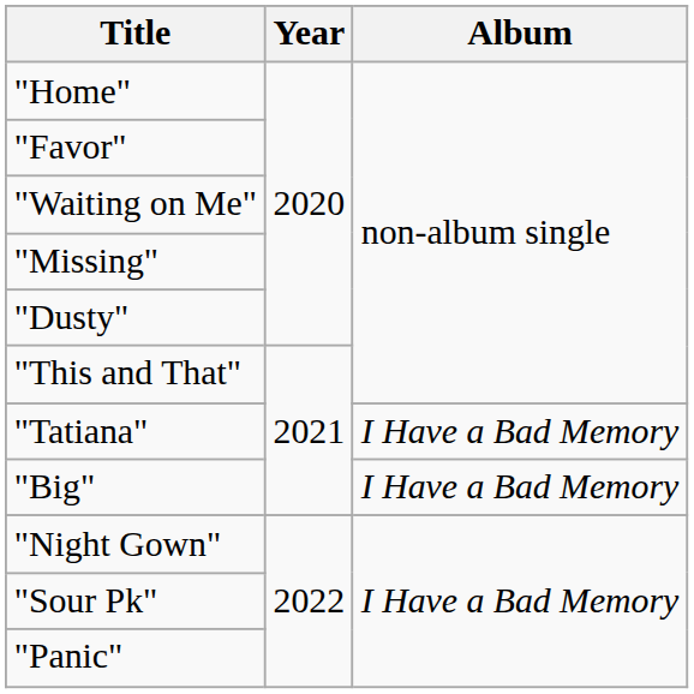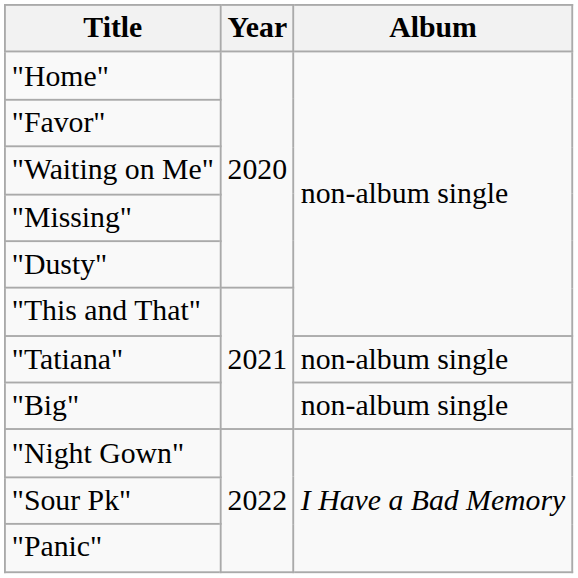"Tatiana" | Album: I Have a Bad Memory -> non-album single
"Big" | Album: I Have a Bad Memory -> non-album single
